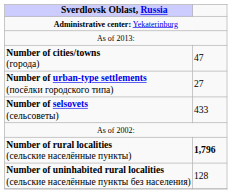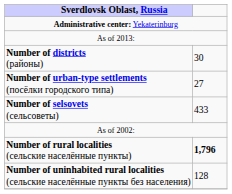+ row: Number of districts (районы) | 30
- row: Number of cities/towns (города) | 47
